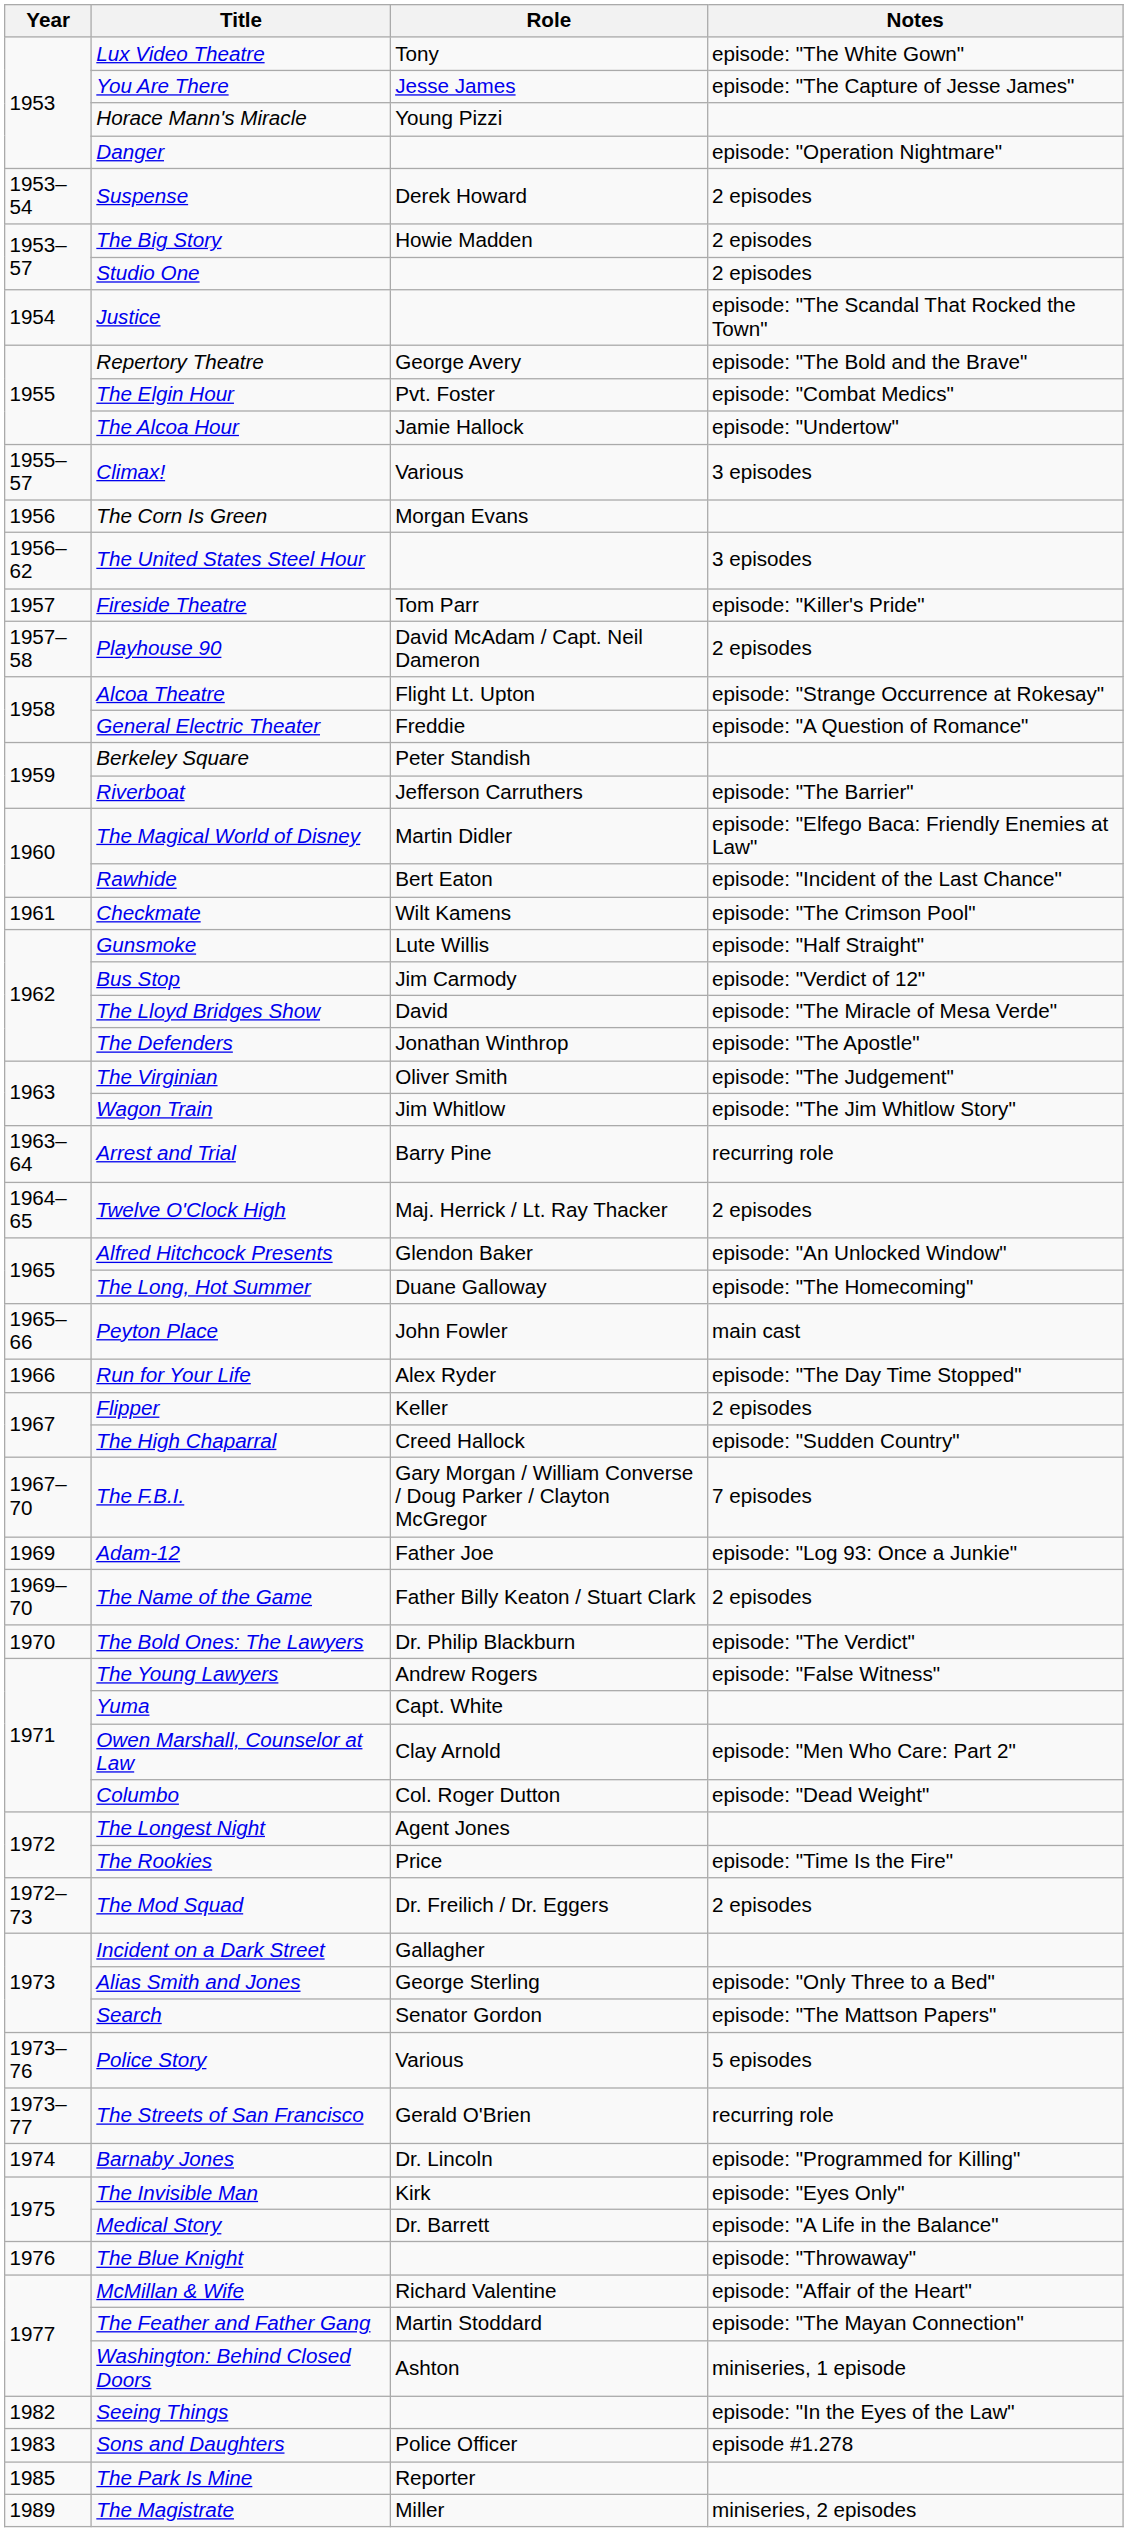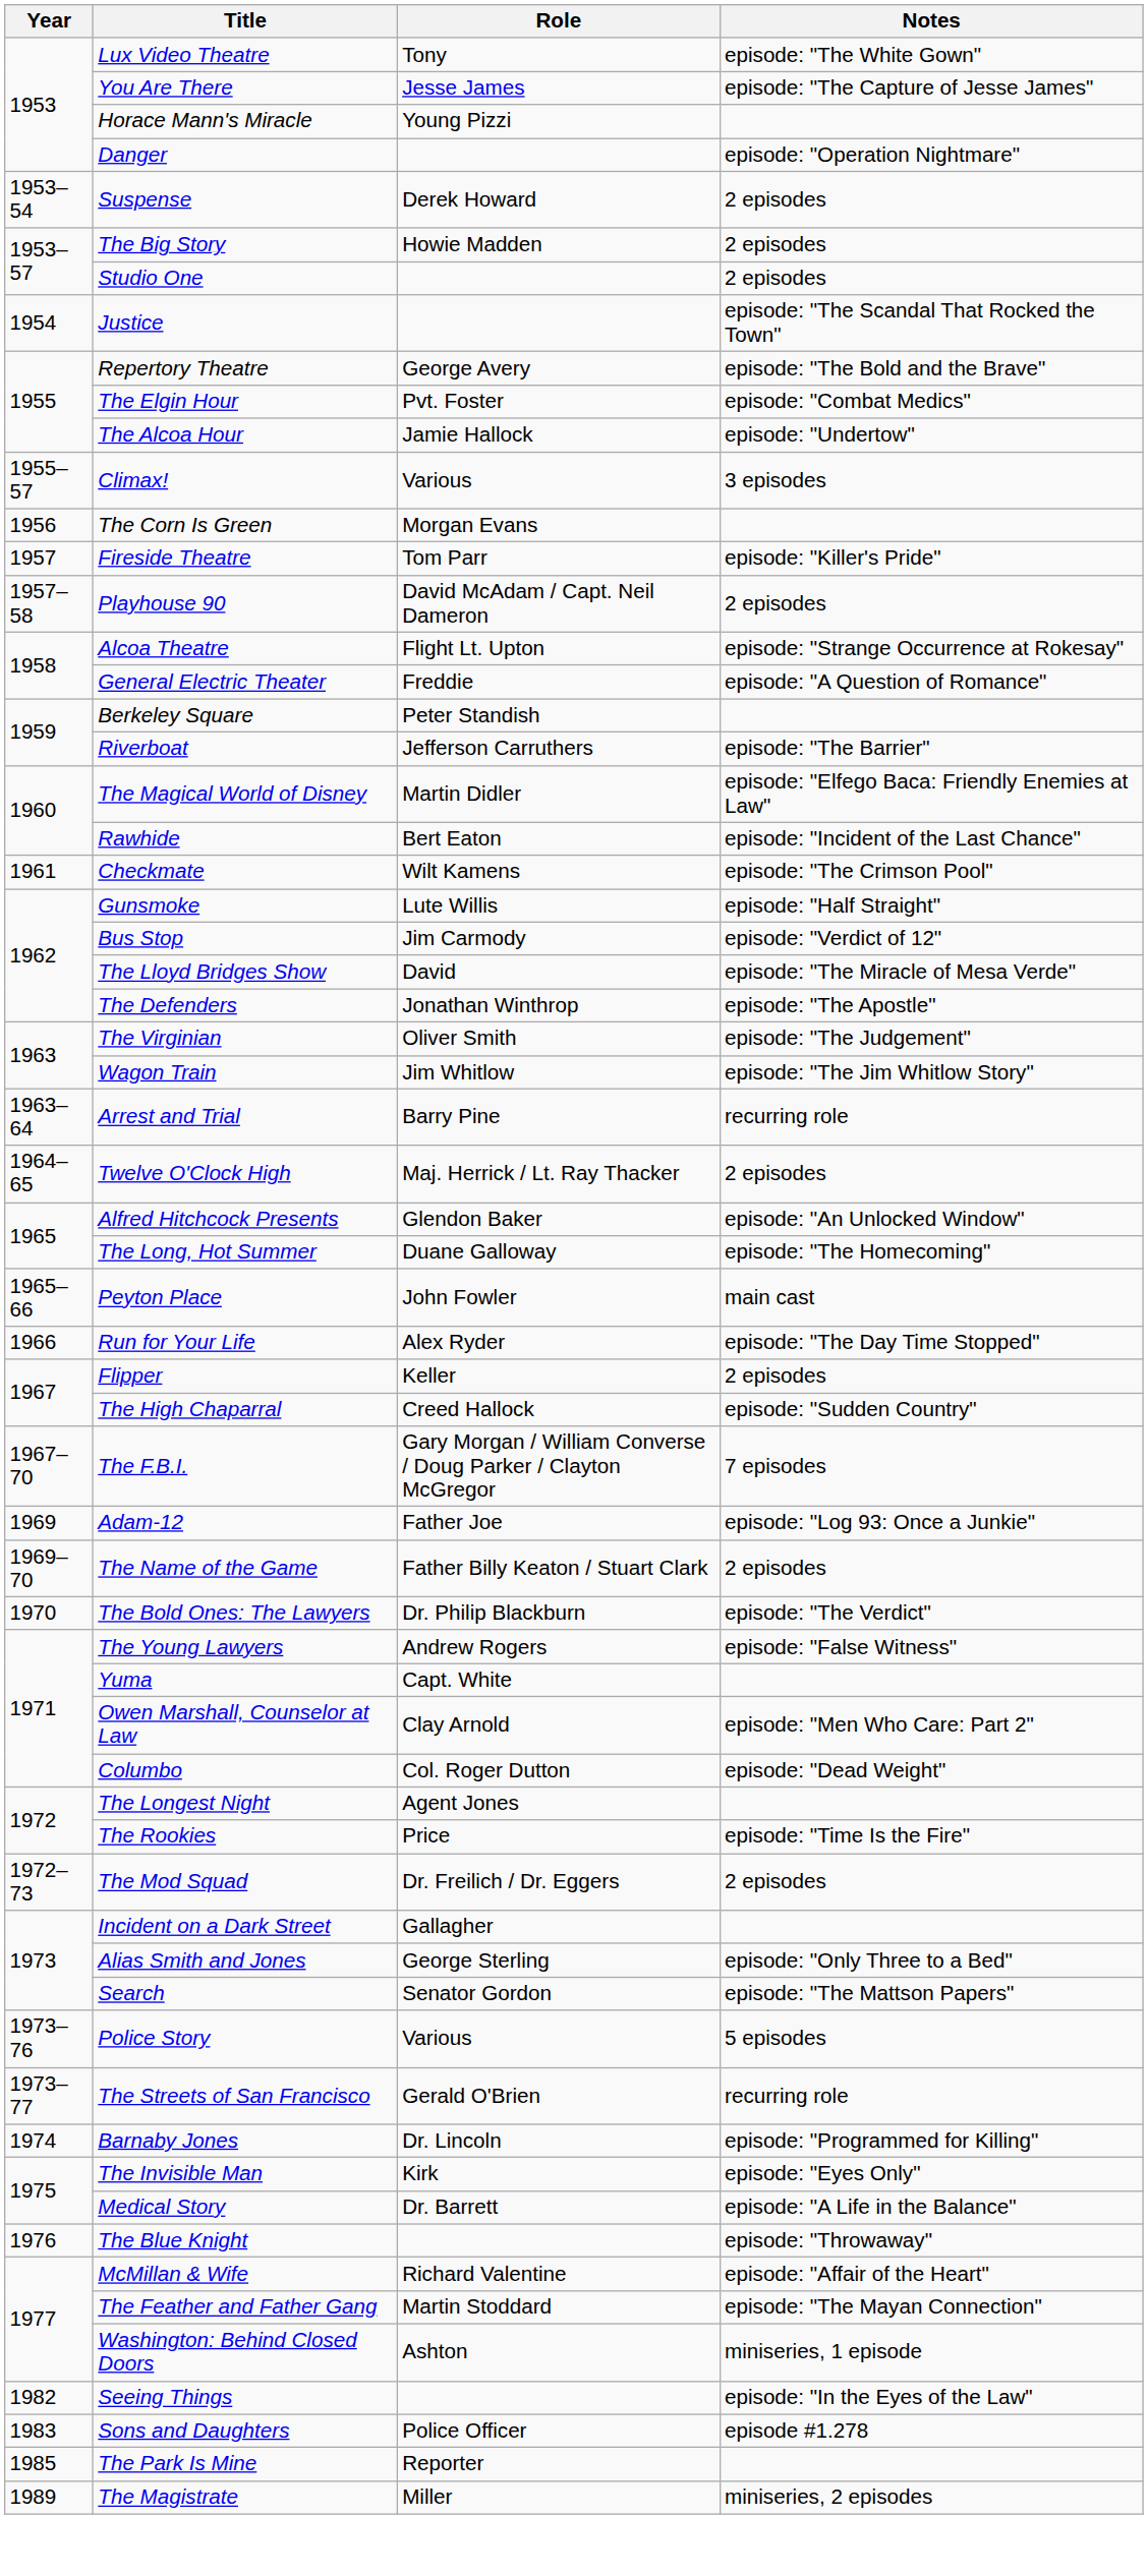- row: 1956–62 | The United States Steel Hour | 3 episodes
